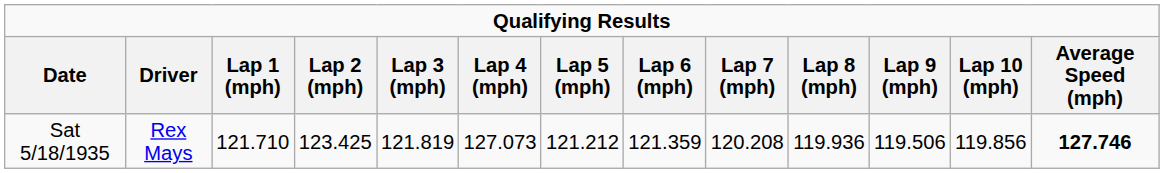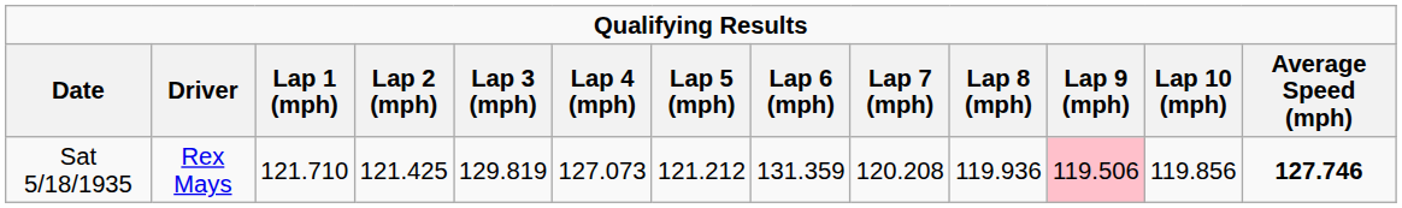Sat 5/18/1935 | Lap 2 (mph): 123.425 -> 121.425
Sat 5/18/1935 | Lap 3 (mph): 121.819 -> 129.819
Sat 5/18/1935 | Lap 6 (mph): 121.359 -> 131.359
Sat 5/18/1935 | Lap 9 (mph): no background -> pink background
